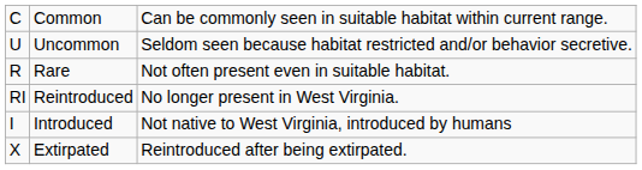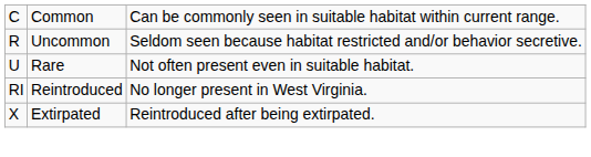Uncommon | column 1: U -> R
Rare | column 1: R -> U
- row: I | Introduced | Not native to West Virginia, introduced by humans
